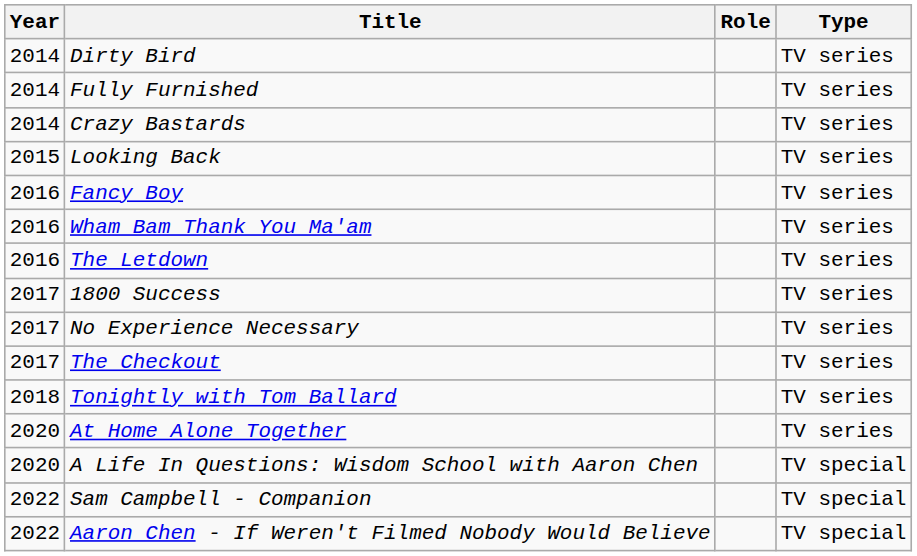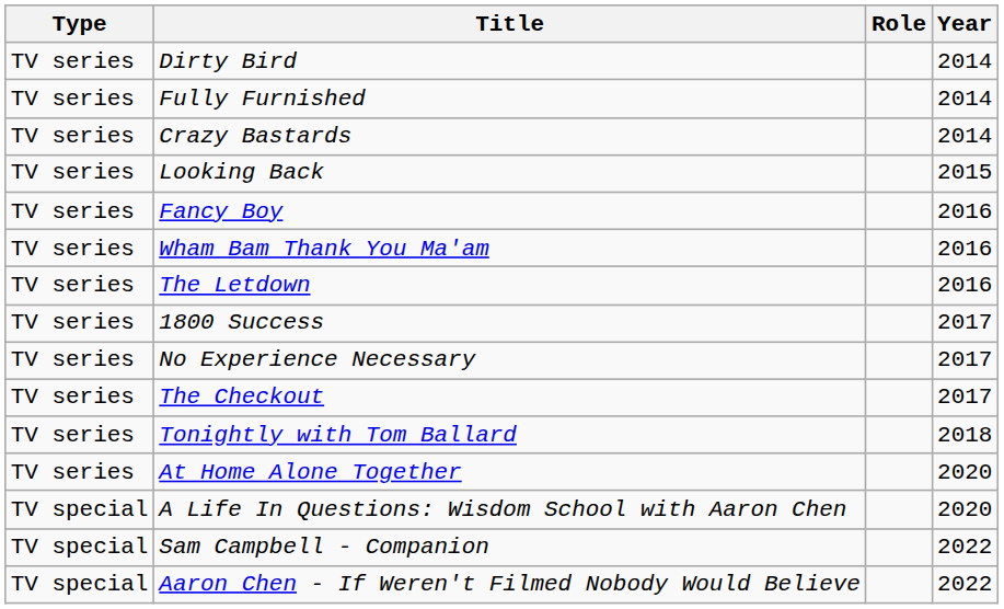columns swapped: Year <-> Type
